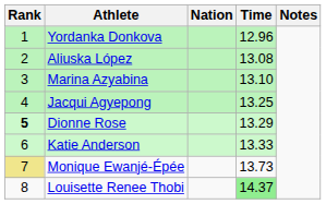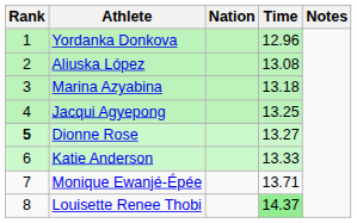Marina Azyabina | Time: 13.10 -> 13.18
Dionne Rose | Time: 13.29 -> 13.27
Monique Ewanjé-Épée | Rank: khaki background -> no background
Monique Ewanjé-Épée | Time: 13.73 -> 13.71
